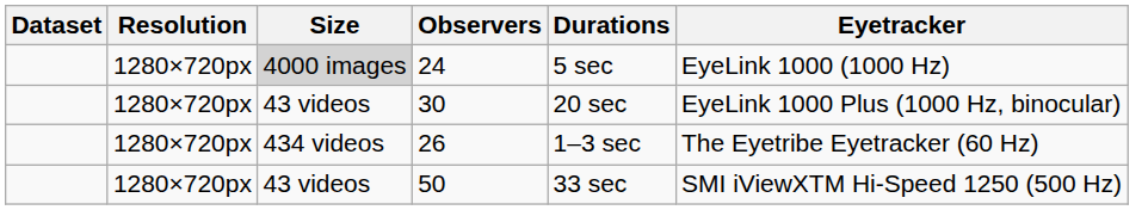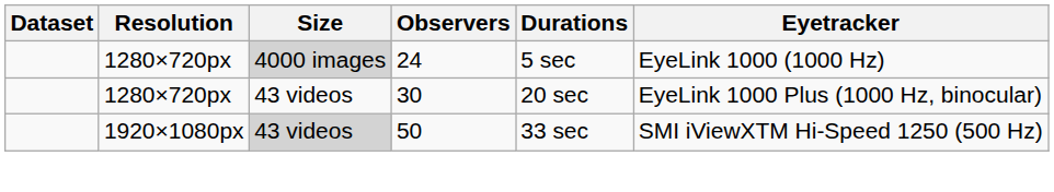- row: 1280×720px | 434 videos | 26 | 1–3 sec | The Eyetribe Eyetracker (60 Hz)
50 | Resolution: 1280×720px -> 1920×1080px
50 | Size: no background -> lightgrey background
